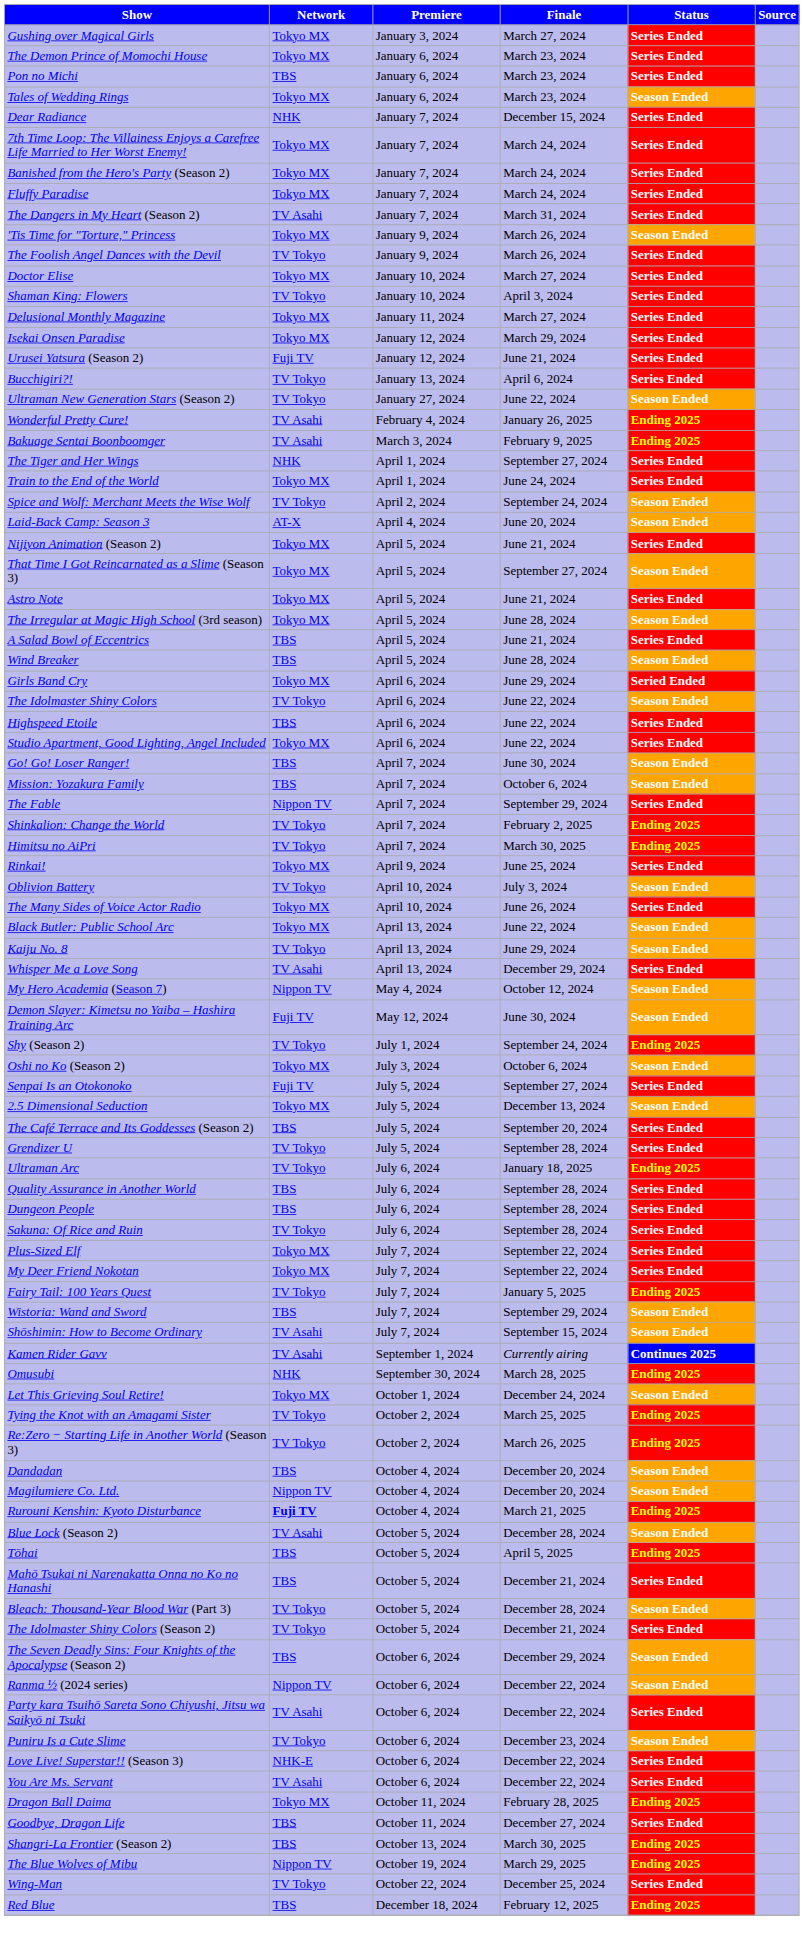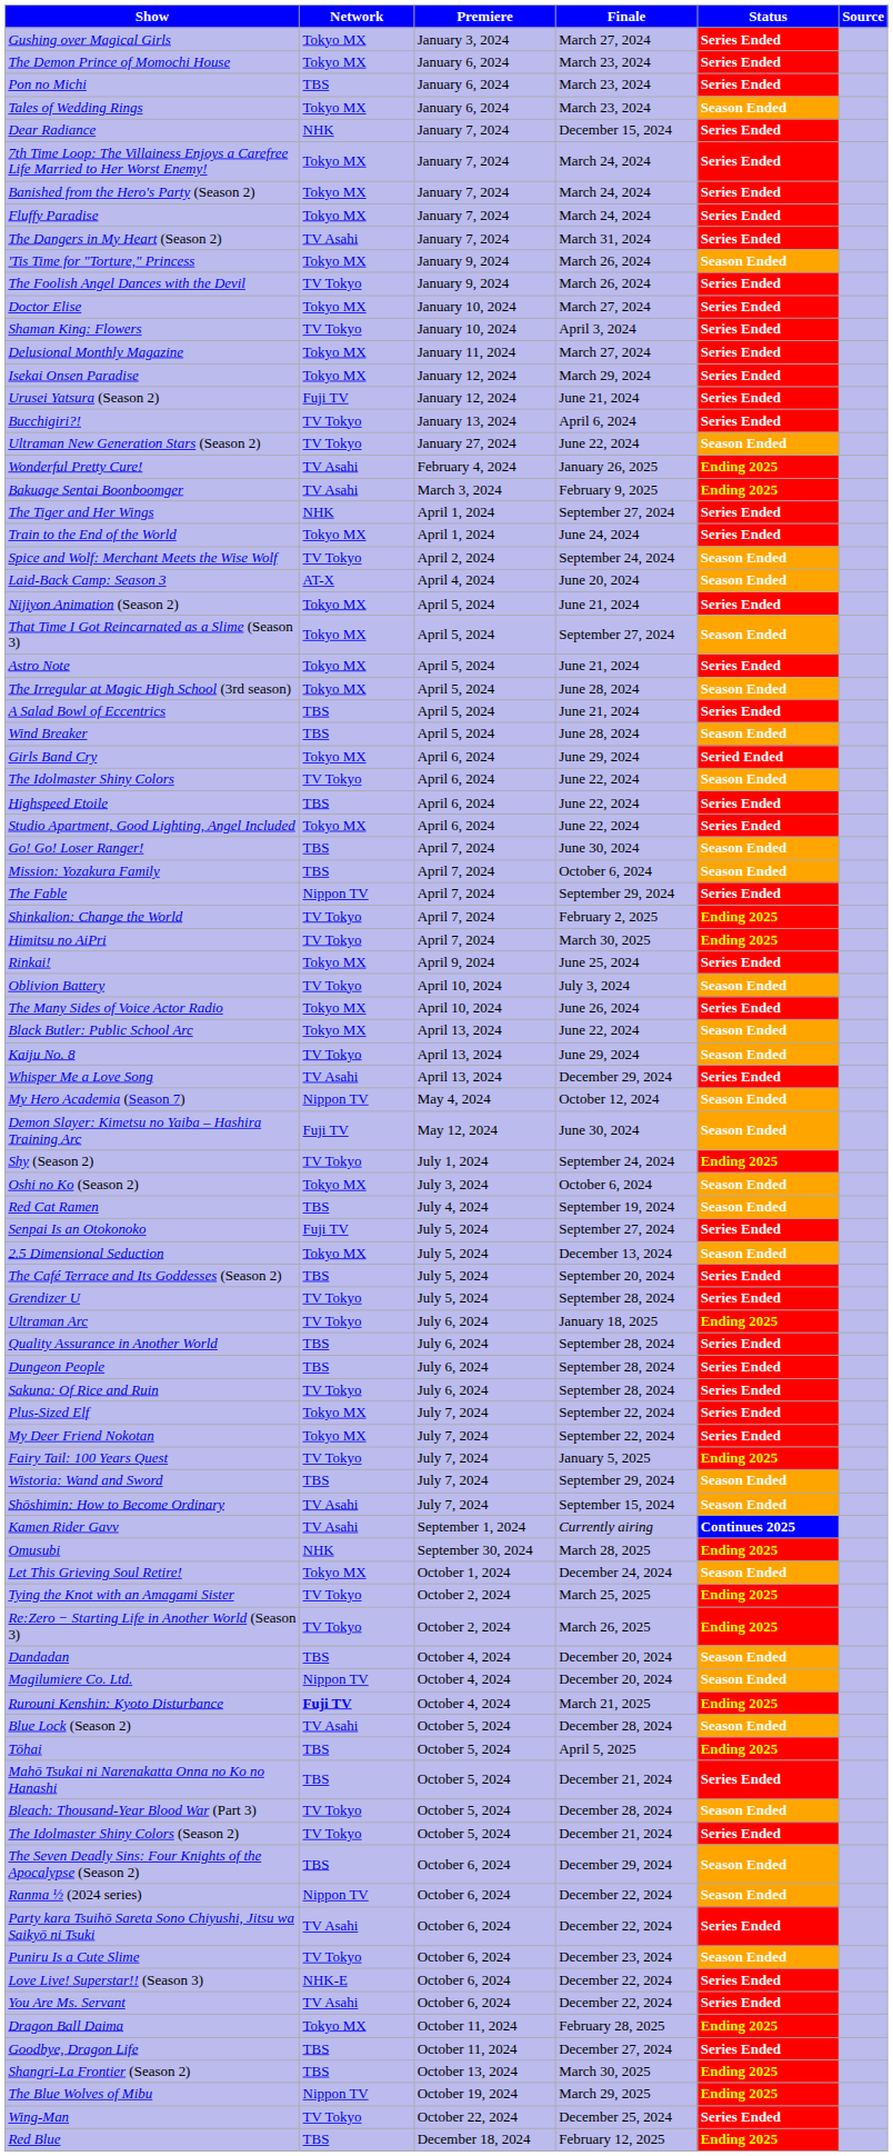+ row: Red Cat Ramen | TBS | July 4, 2024 | September 19, 2024 | Season Ended
